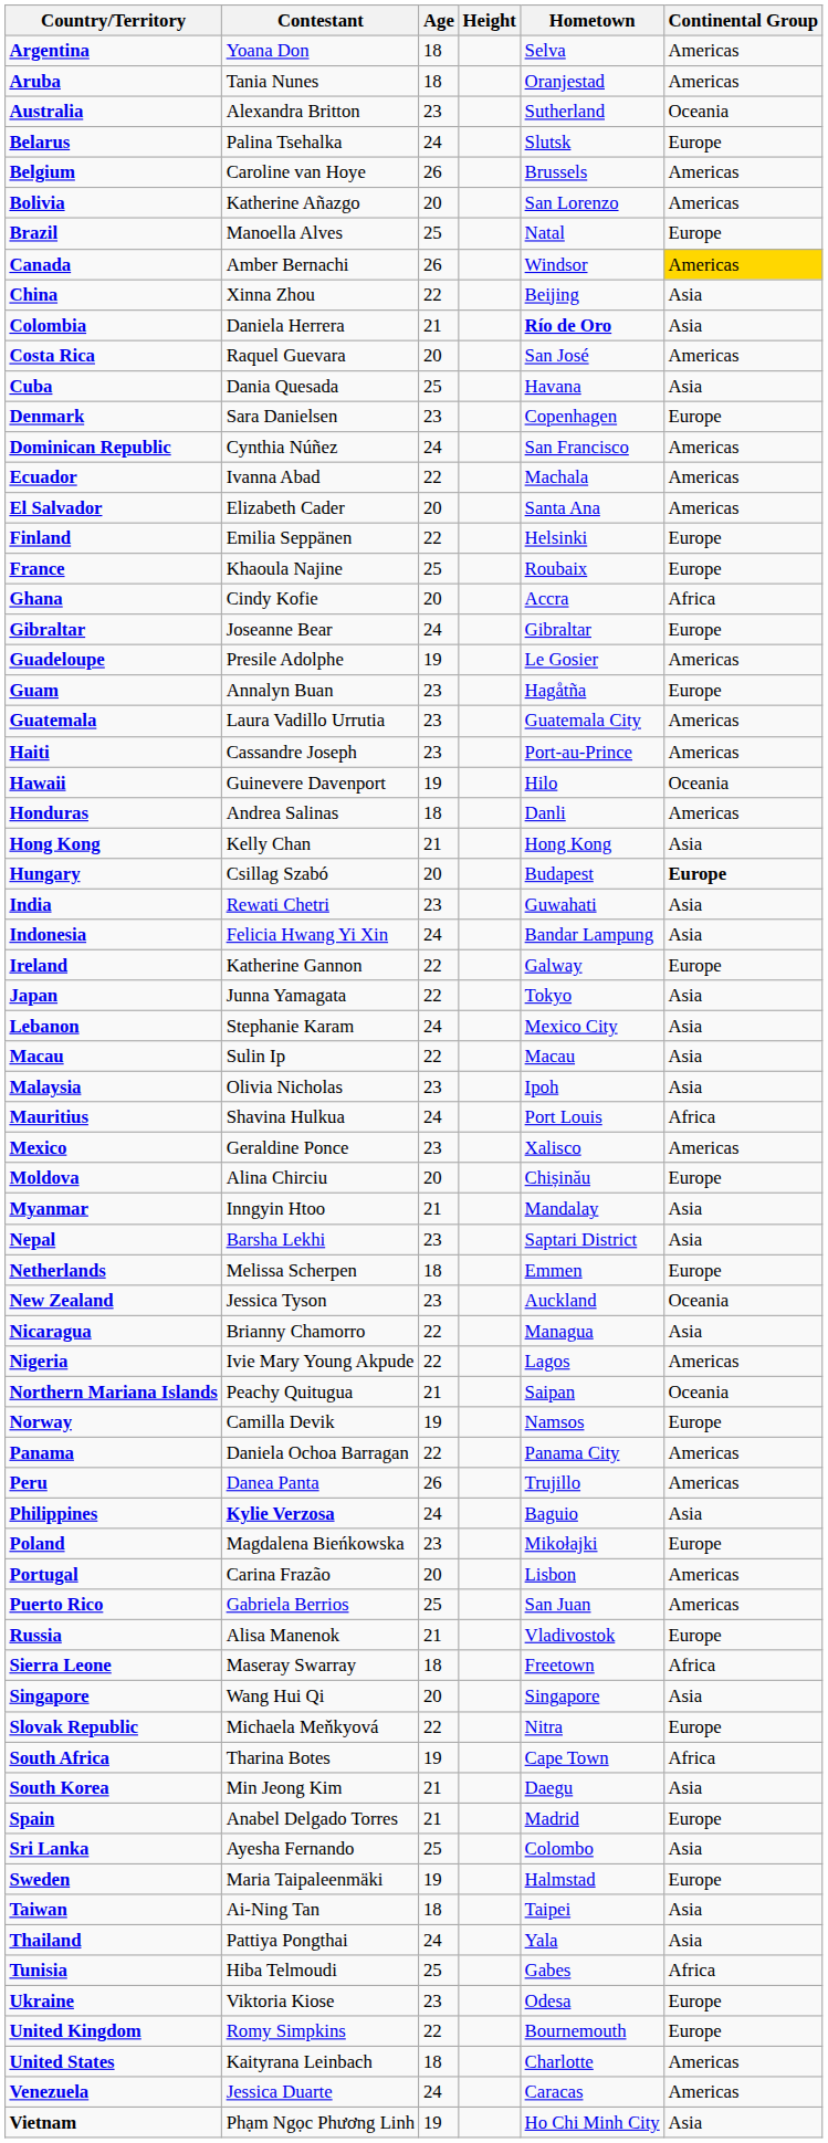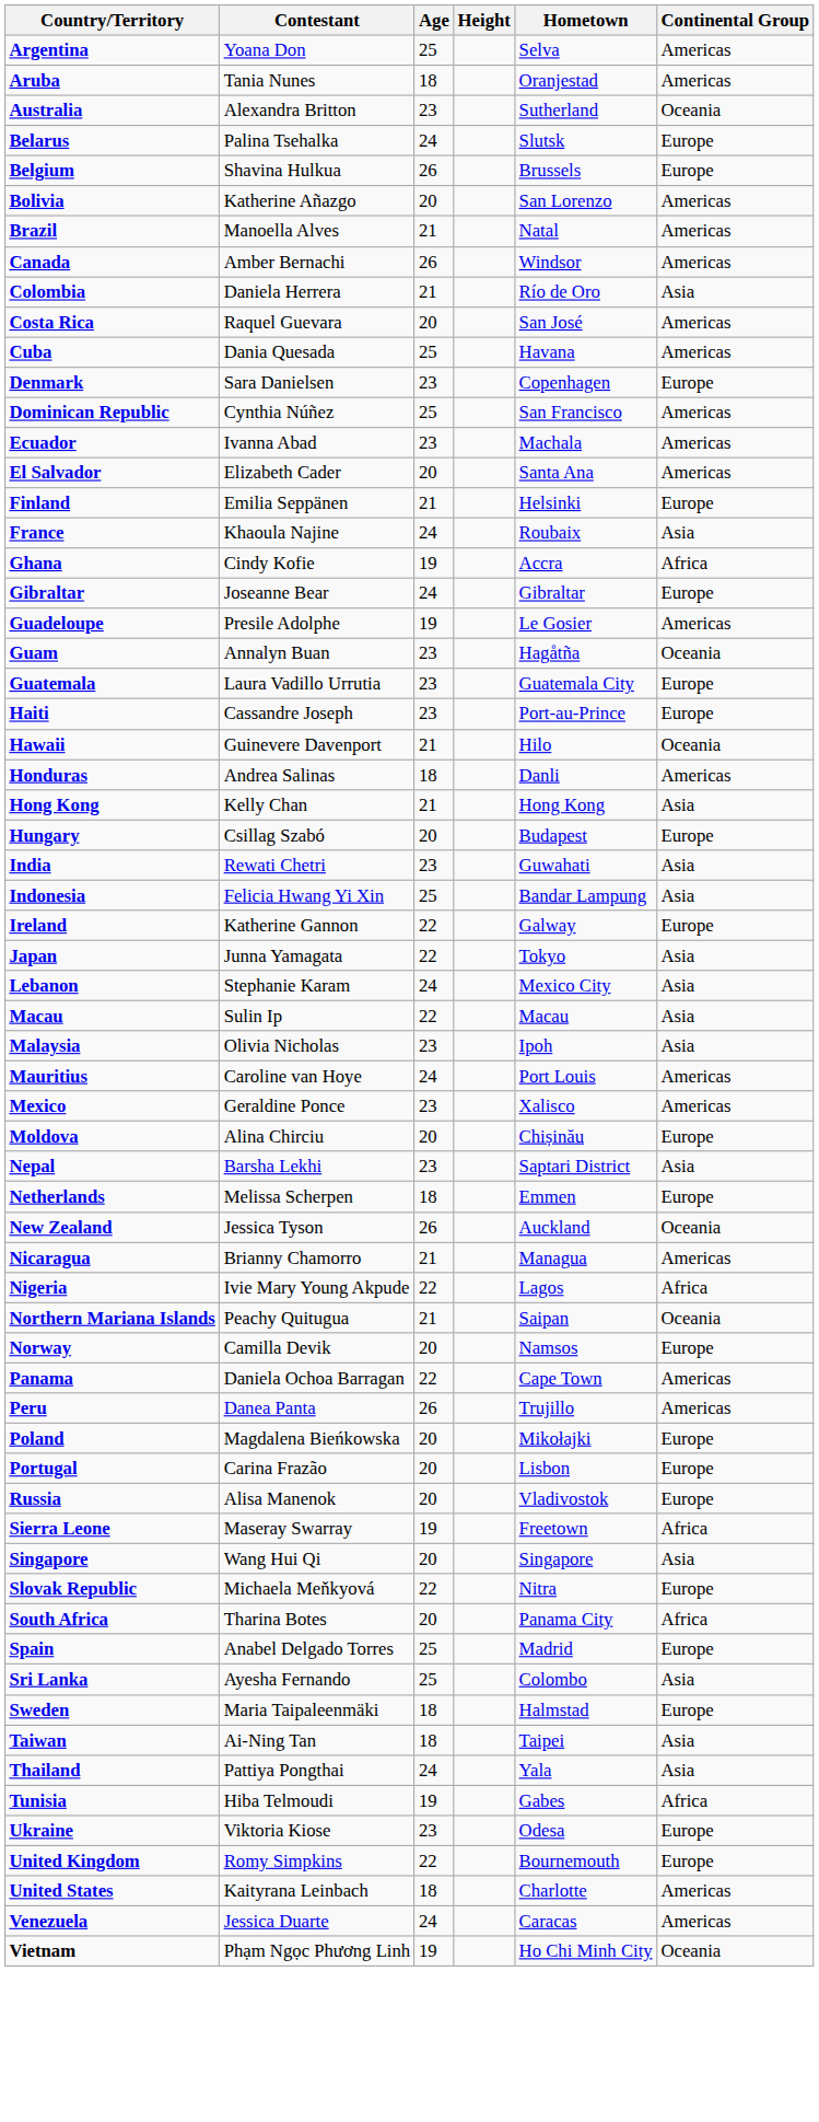Argentina | Age: 18 -> 25
Belgium | Contestant: Caroline van Hoye -> Shavina Hulkua
Belgium | Continental Group: Americas -> Europe
Brazil | Age: 25 -> 21
Brazil | Continental Group: Europe -> Americas
Canada | Continental Group: gold background -> no background
- row: China | Xinna Zhou | 22 | Beijing | Asia
Colombia | Hometown: bold -> normal
Cuba | Continental Group: Asia -> Americas
Dominican Republic | Age: 24 -> 25
Ecuador | Age: 22 -> 23
Finland | Age: 22 -> 21
France | Age: 25 -> 24
France | Continental Group: Europe -> Asia
Ghana | Age: 20 -> 19
Guam | Continental Group: Europe -> Oceania
Guatemala | Continental Group: Americas -> Europe
Haiti | Continental Group: Americas -> Europe
Hawaii | Age: 19 -> 21
Hungary | Continental Group: bold -> normal
Indonesia | Age: 24 -> 25
Mauritius | Contestant: Shavina Hulkua -> Caroline van Hoye
Mauritius | Continental Group: Africa -> Americas
- row: Myanmar | Inngyin Htoo | 21 | Mandalay | Asia
New Zealand | Age: 23 -> 26
Nicaragua | Age: 22 -> 21
Nicaragua | Continental Group: Asia -> Americas
Nigeria | Continental Group: Americas -> Africa
Norway | Age: 19 -> 20
Panama | Hometown: Panama City -> Cape Town
- row: Philippines | Kylie Verzosa | 24 | Baguio | Asia
Poland | Age: 23 -> 20
Portugal | Continental Group: Americas -> Europe
- row: Puerto Rico | Gabriela Berrios | 25 | San Juan | Americas
Russia | Age: 21 -> 20
Sierra Leone | Age: 18 -> 19
South Africa | Age: 19 -> 20
South Africa | Hometown: Cape Town -> Panama City
- row: South Korea | Min Jeong Kim | 21 | Daegu | Asia
Spain | Age: 21 -> 25
Sweden | Age: 19 -> 18
Tunisia | Age: 25 -> 19
Vietnam | Continental Group: Asia -> Oceania
